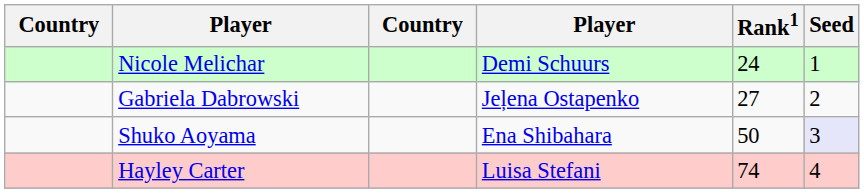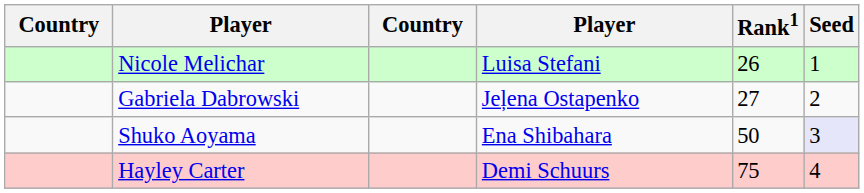Nicole Melichar | column 4: Demi Schuurs -> Luisa Stefani
Nicole Melichar | Rank1: 24 -> 26
Hayley Carter | column 4: Luisa Stefani -> Demi Schuurs
Hayley Carter | Rank1: 74 -> 75
